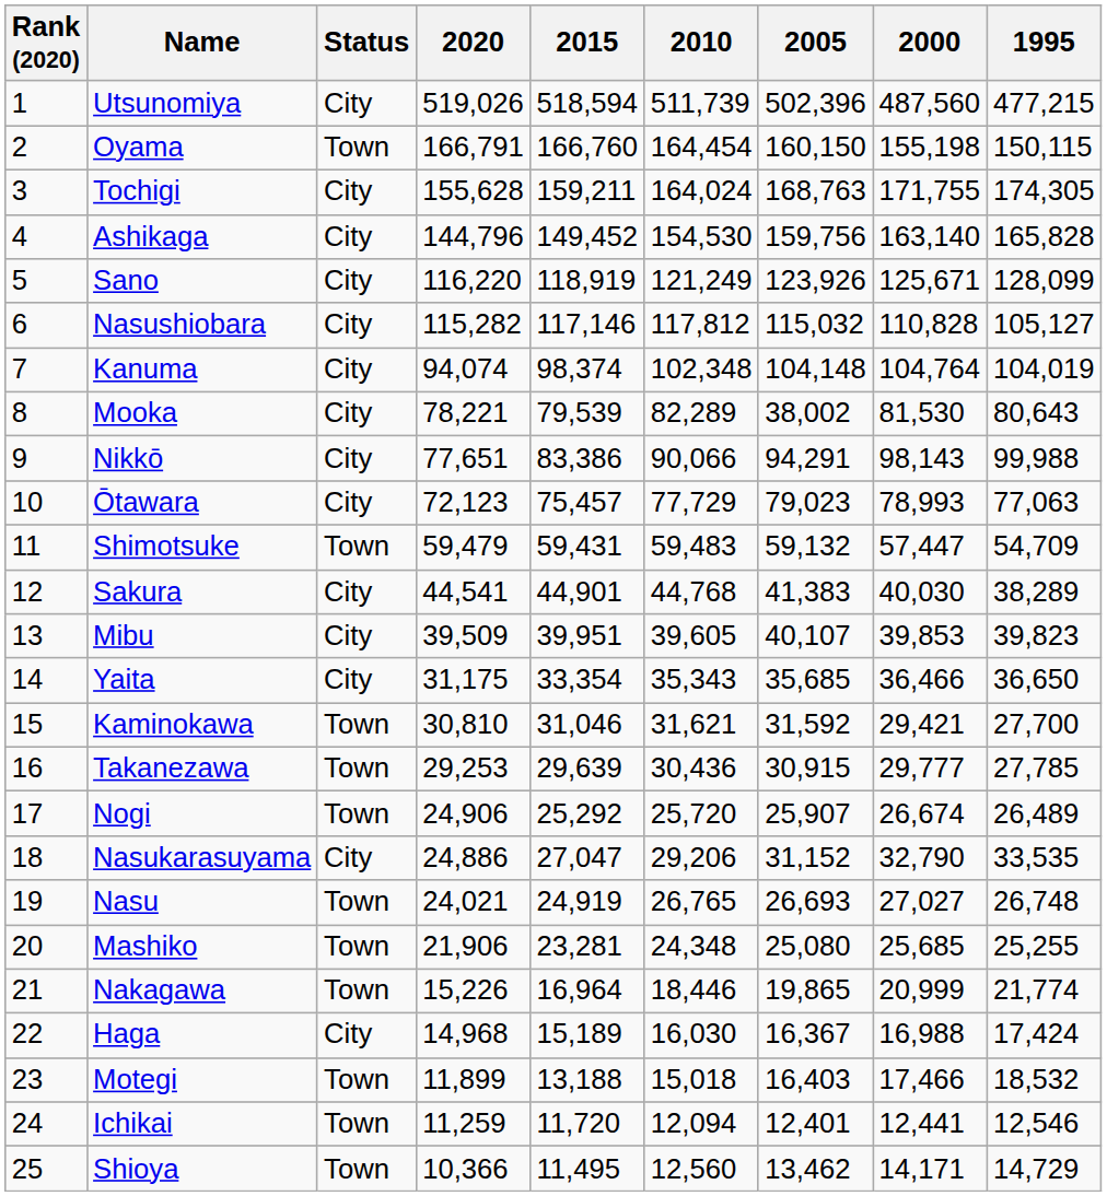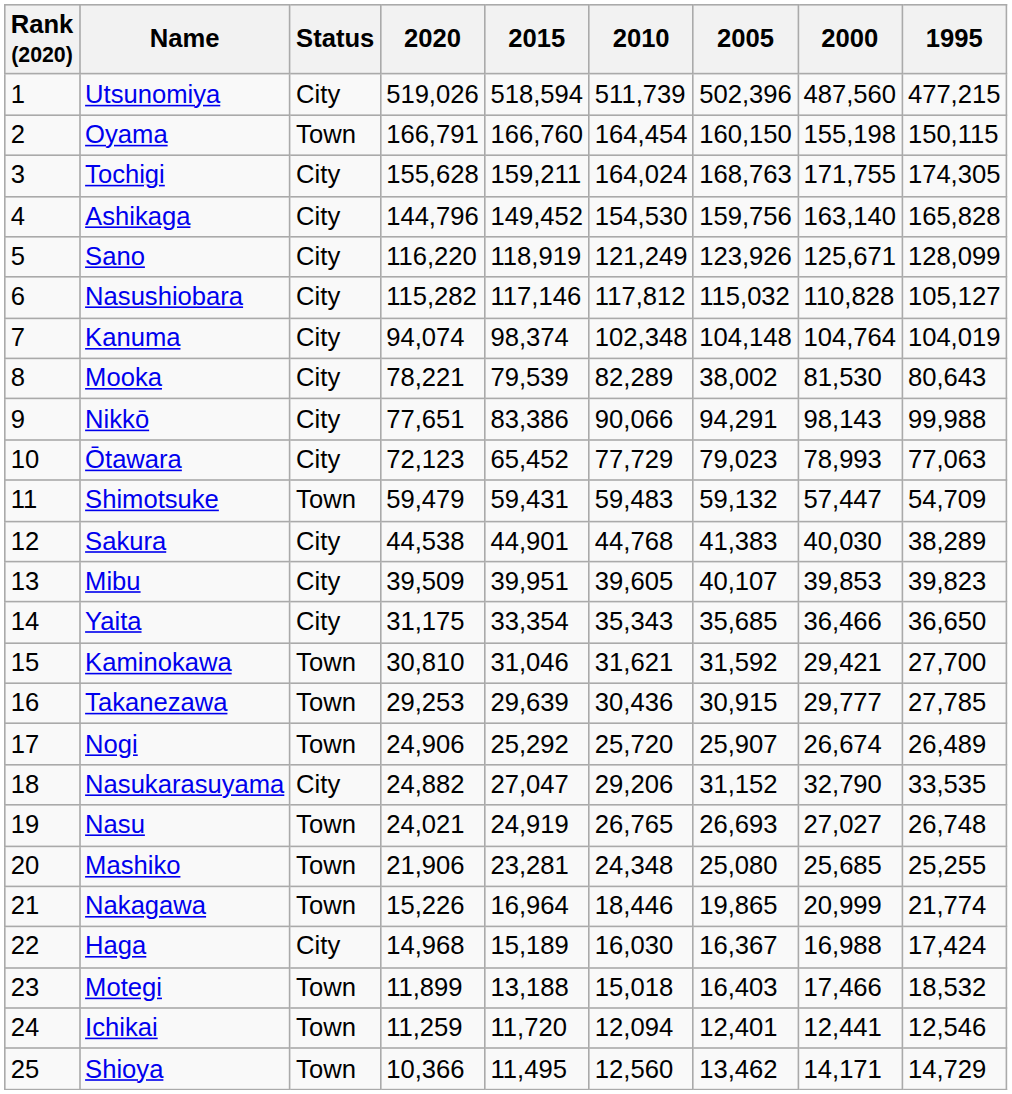Ōtawara | 2015: 75,457 -> 65,452
Sakura | 2020: 44,541 -> 44,538
Nasukarasuyama | 2020: 24,886 -> 24,882
